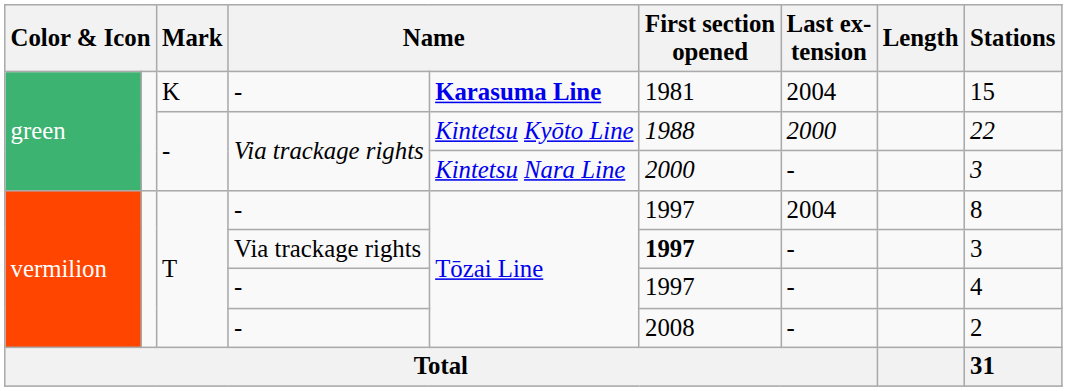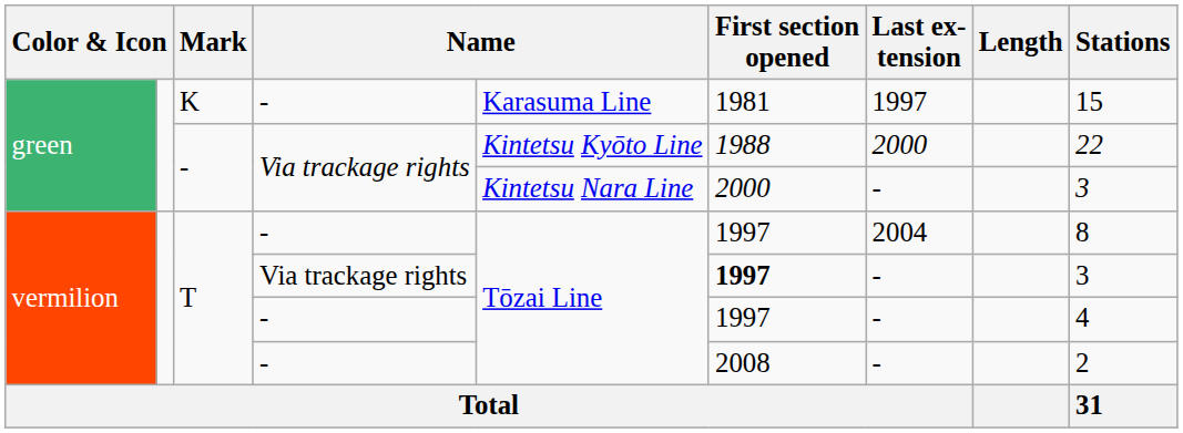K | column 5: bold -> normal
K | Last ex- tension: 2004 -> 1997
